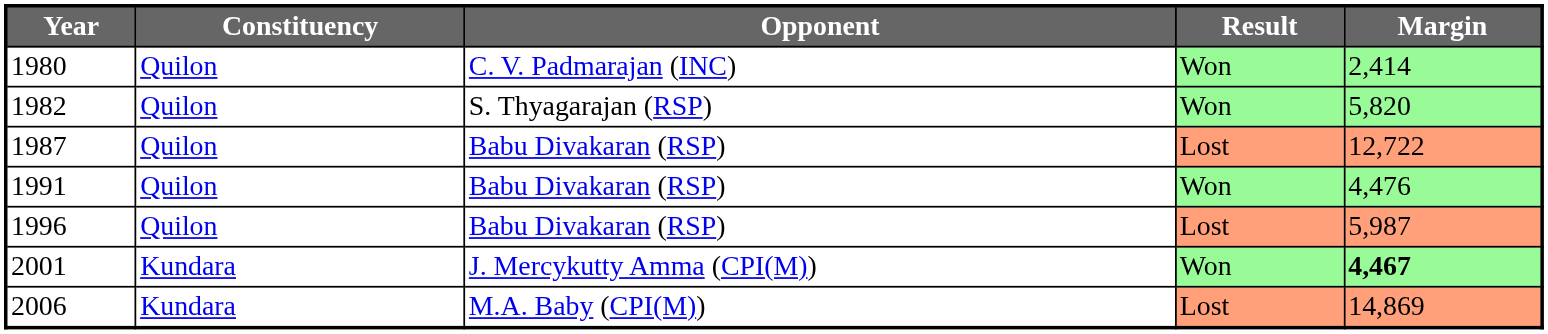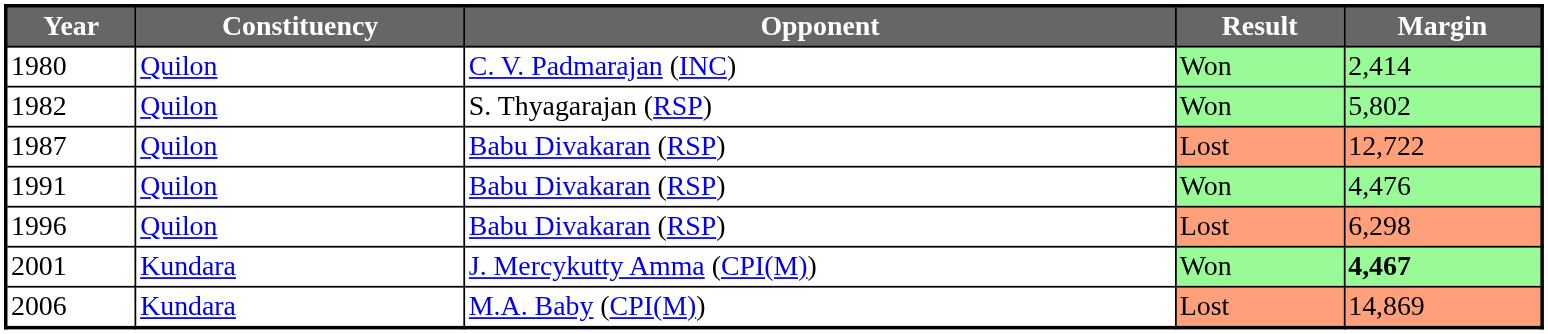1982 | Margin: 5,820 -> 5,802
1996 | Margin: 5,987 -> 6,298
